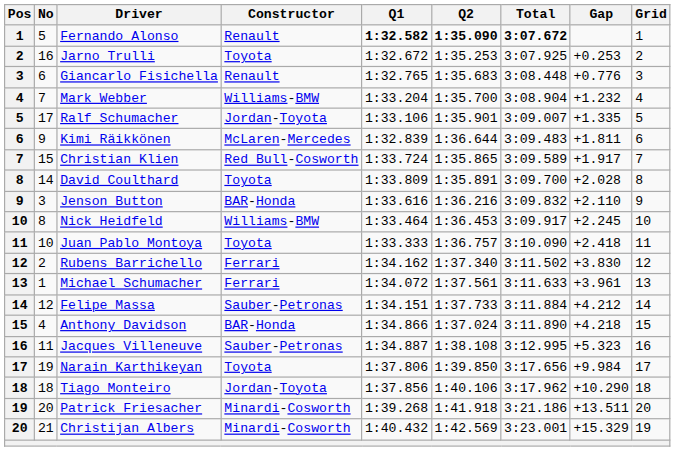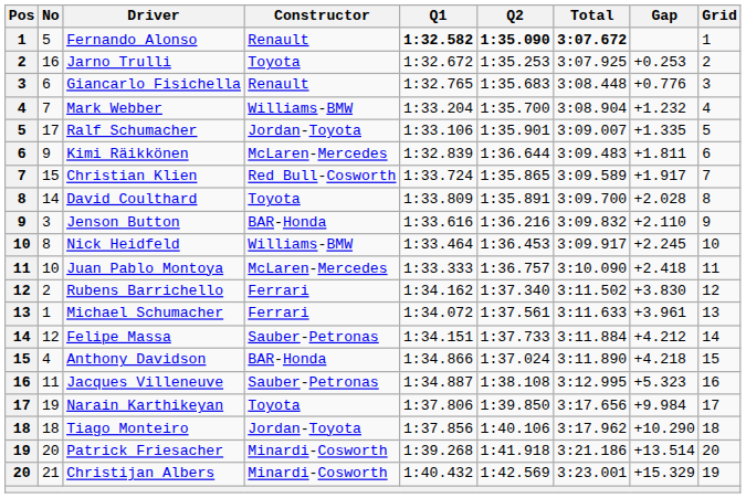Juan Pablo Montoya | Constructor: Toyota -> McLaren-Mercedes
Patrick Friesacher | Gap: +13.511 -> +13.514
